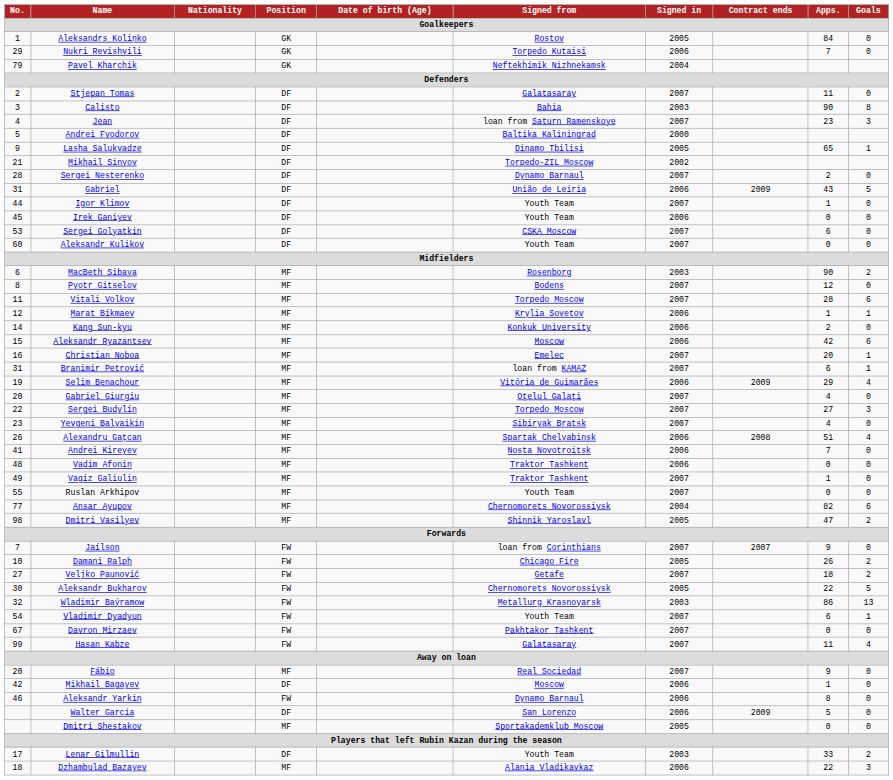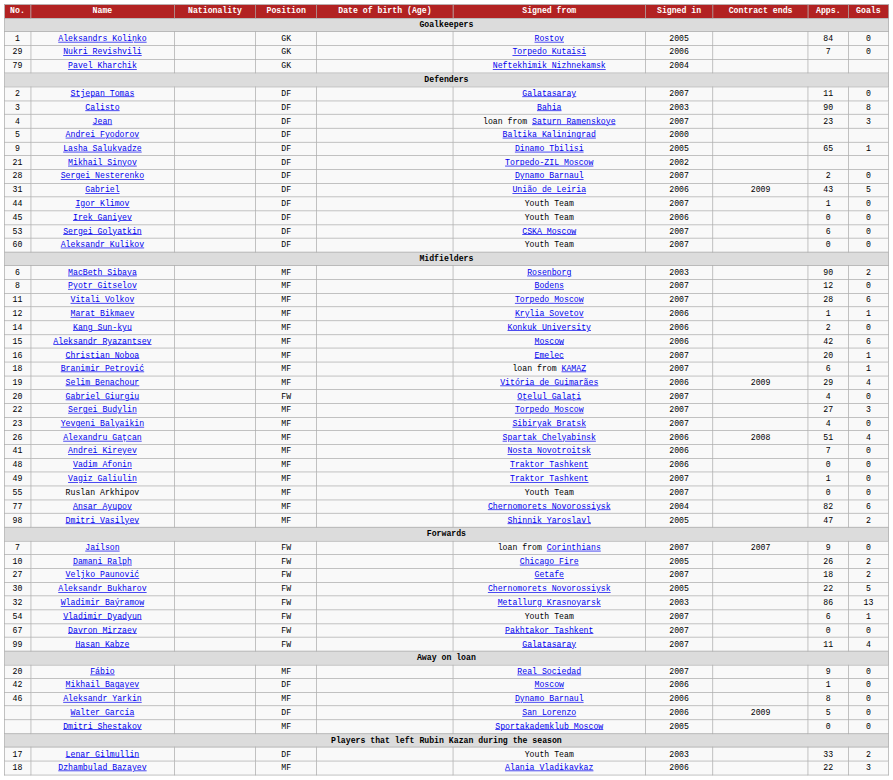Branimir Petrović | No.: 31 -> 18
Gabriel Giurgiu | Position: MF -> FW
Aleksandr Yarkin | Position: FW -> MF
